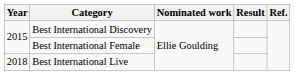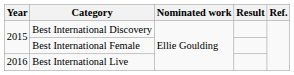Best International Live | Year: 2018 -> 2016
